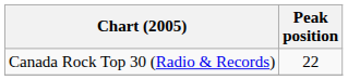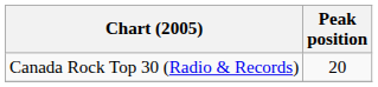Canada Rock Top 30 (Radio & Records) | Peak position: 22 -> 20
